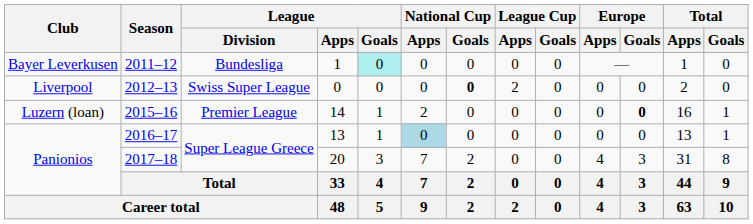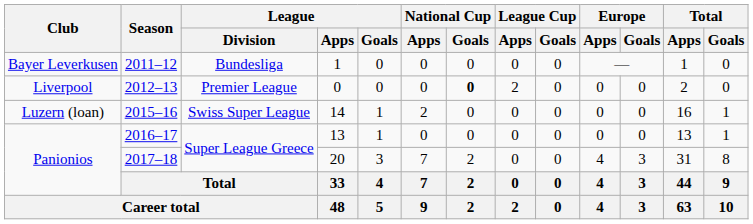2011–12 | League / Goals: paleturquoise background -> no background
2012–13 | League / Division: Swiss Super League -> Premier League
2015–16 | League / Division: Premier League -> Swiss Super League
2015–16 | Europe / Goals: bold -> normal
2016–17 | National Cup / Apps: lightblue background -> no background
